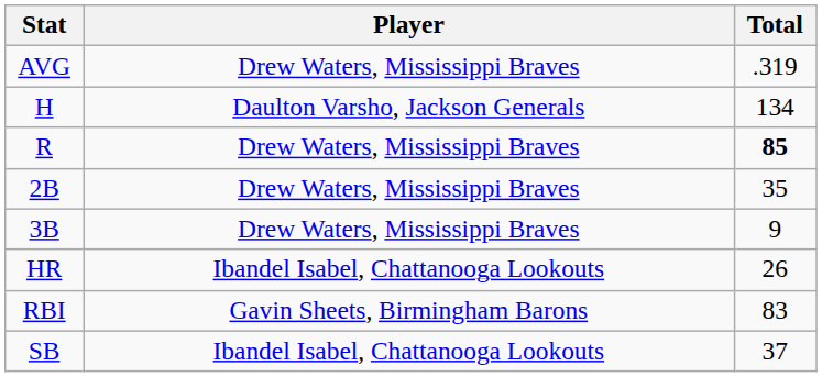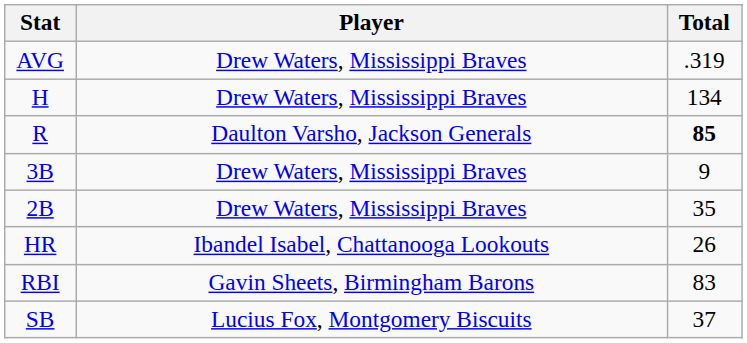H | Player: Daulton Varsho, Jackson Generals -> Drew Waters, Mississippi Braves
R | Player: Drew Waters, Mississippi Braves -> Daulton Varsho, Jackson Generals
rows swapped: 2B <-> 3B
SB | Player: Ibandel Isabel, Chattanooga Lookouts -> Lucius Fox, Montgomery Biscuits
